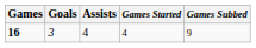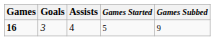16 | Games Started: 4 -> 5
